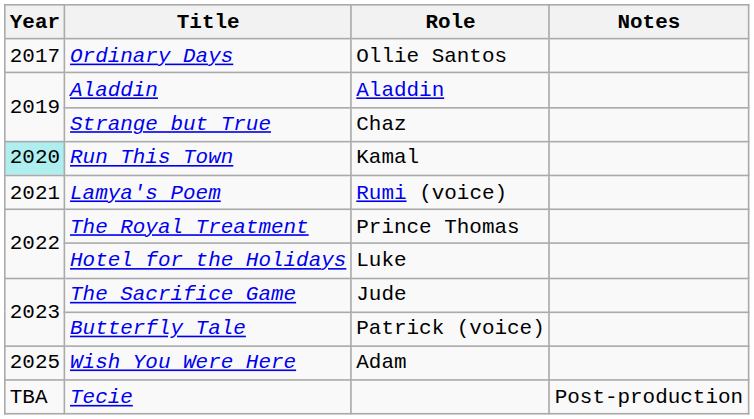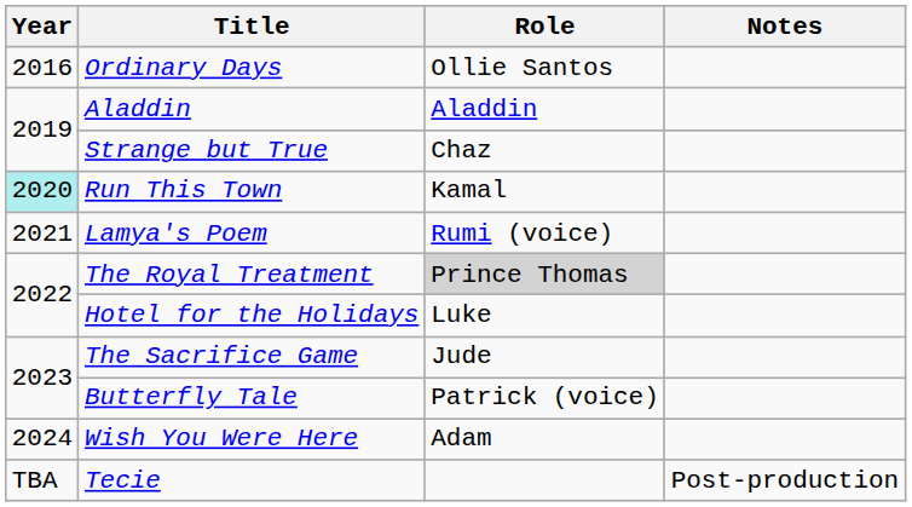Ordinary Days | Year: 2017 -> 2016
The Royal Treatment | Role: no background -> lightgrey background
Wish You Were Here | Year: 2025 -> 2024
